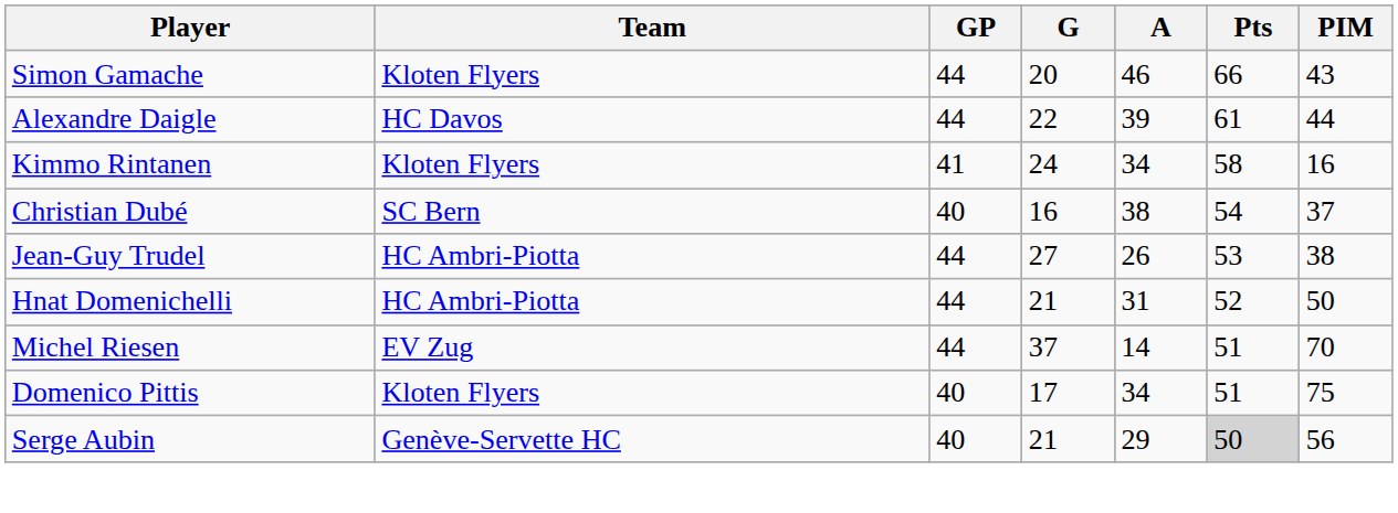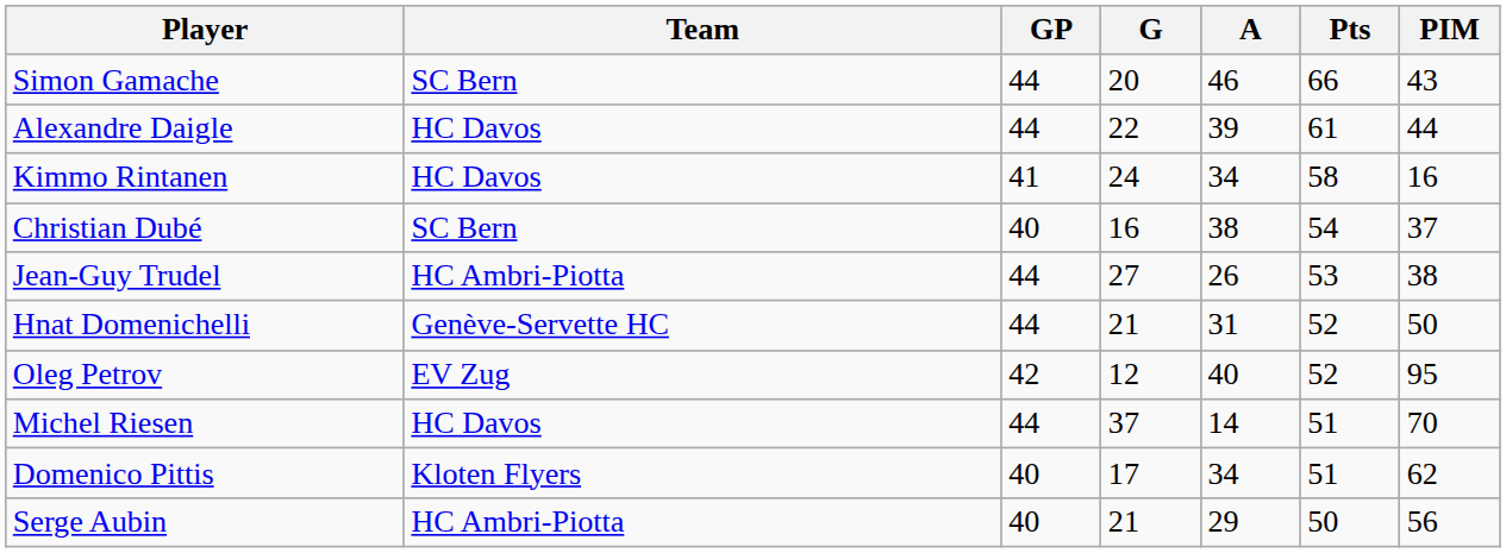Simon Gamache | Team: Kloten Flyers -> SC Bern
Kimmo Rintanen | Team: Kloten Flyers -> HC Davos
Hnat Domenichelli | Team: HC Ambri-Piotta -> Genève-Servette HC
+ row: Oleg Petrov | EV Zug | 42 | 12 | 40 | 52 | 95
Michel Riesen | Team: EV Zug -> HC Davos
Domenico Pittis | PIM: 75 -> 62
Serge Aubin | Team: Genève-Servette HC -> HC Ambri-Piotta
Serge Aubin | Pts: lightgrey background -> no background
